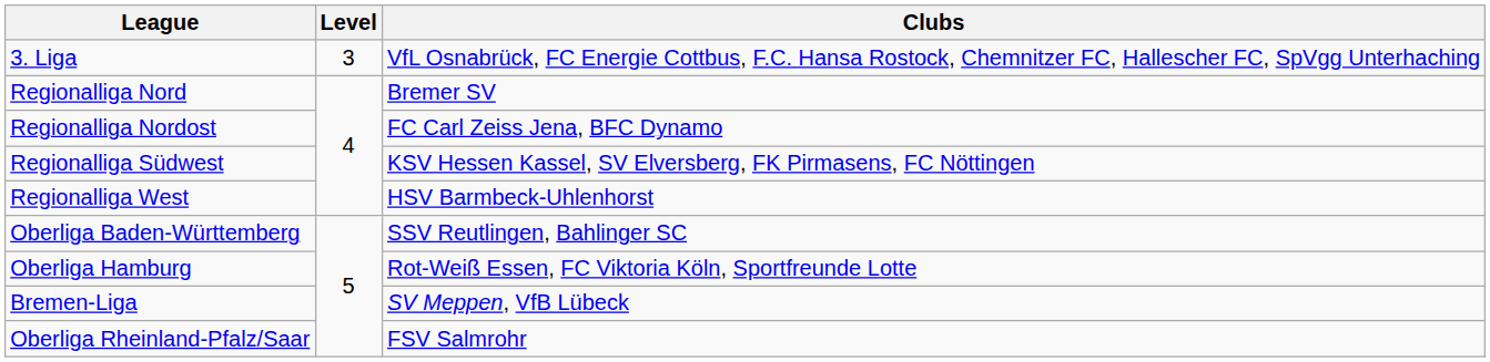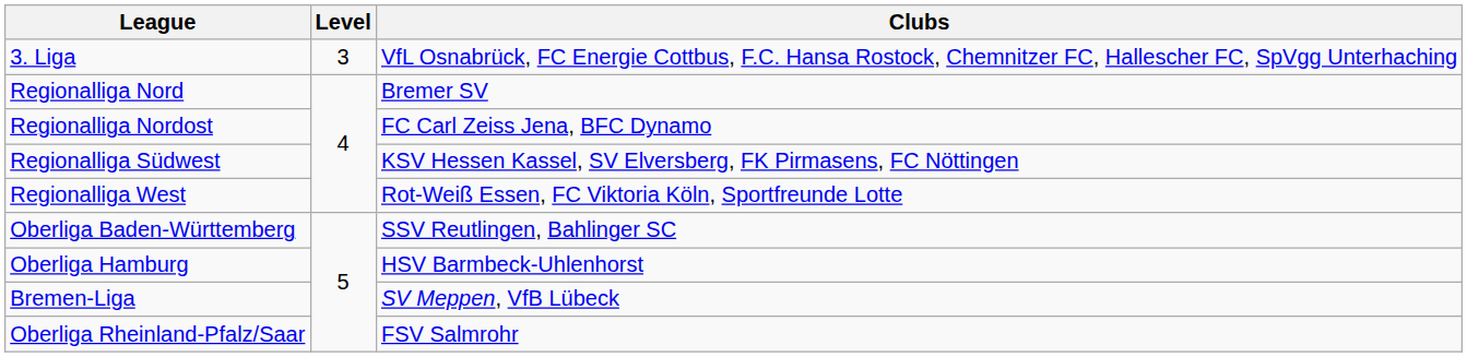Regionalliga West | Clubs: HSV Barmbeck-Uhlenhorst -> Rot-Weiß Essen, FC Viktoria Köln, Sportfreunde Lotte
Oberliga Hamburg | Clubs: Rot-Weiß Essen, FC Viktoria Köln, Sportfreunde Lotte -> HSV Barmbeck-Uhlenhorst
